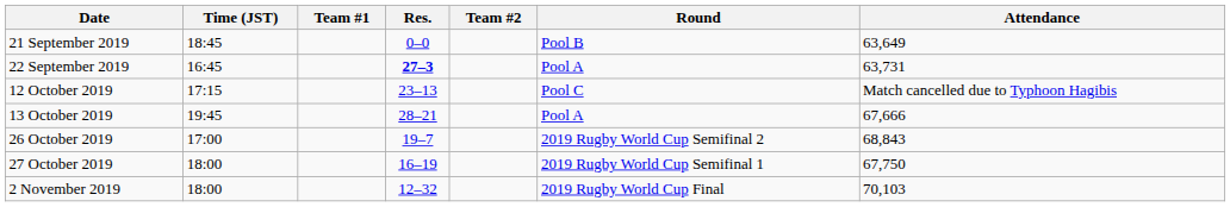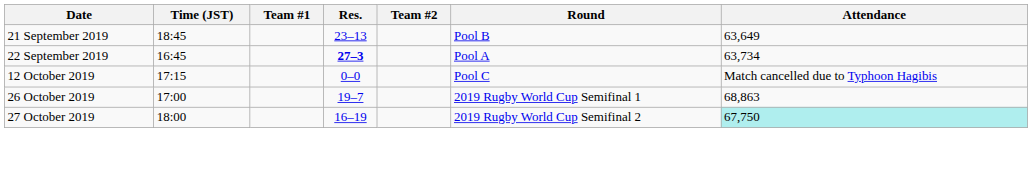21 September 2019 | Res.: 0–0 -> 23–13
22 September 2019 | Attendance: 63,731 -> 63,734
12 October 2019 | Res.: 23–13 -> 0–0
- row: 13 October 2019 | 19:45 | 28–21 | Pool A | 67,666
26 October 2019 | Round: 2019 Rugby World Cup Semifinal 2 -> 2019 Rugby World Cup Semifinal 1
26 October 2019 | Attendance: 68,843 -> 68,863
27 October 2019 | Round: 2019 Rugby World Cup Semifinal 1 -> 2019 Rugby World Cup Semifinal 2
27 October 2019 | Attendance: no background -> paleturquoise background
- row: 2 November 2019 | 18:00 | 12–32 | 2019 Rugby World Cup Final | 70,103
